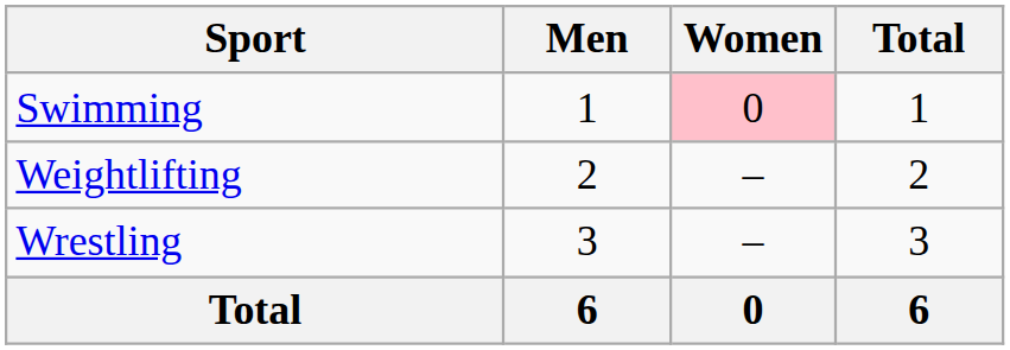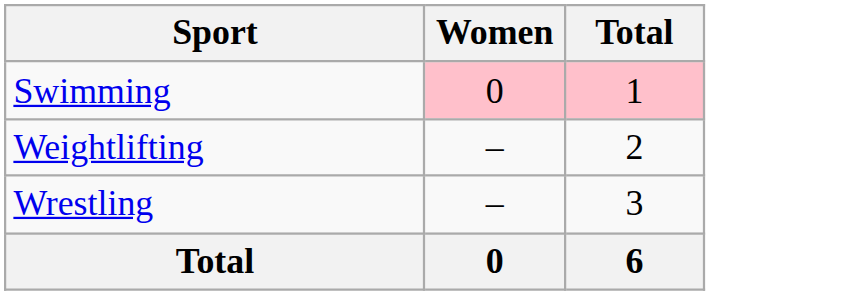- column: Men | 1 | 2 | 3 | 6
Swimming | Total: no background -> pink background
